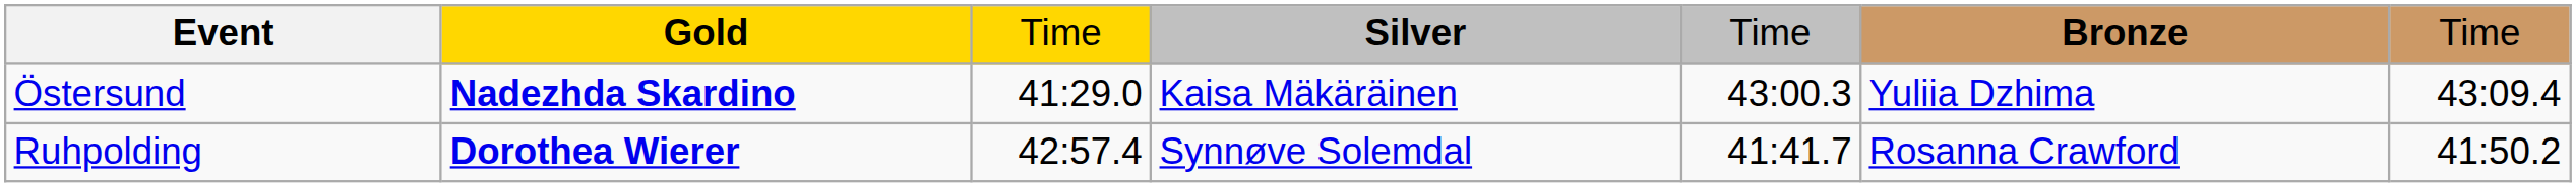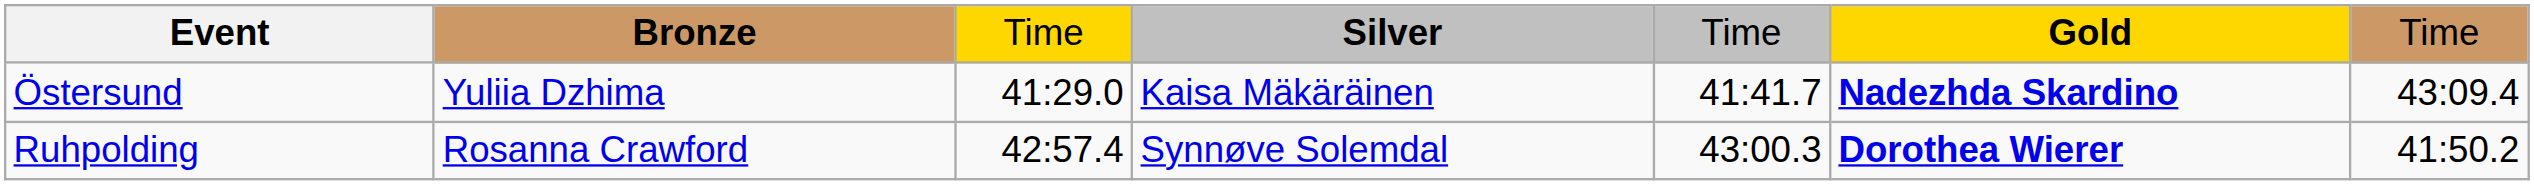columns swapped: Gold <-> Bronze
Östersund | column 5: 43:00.3 -> 41:41.7
Ruhpolding | column 5: 41:41.7 -> 43:00.3
